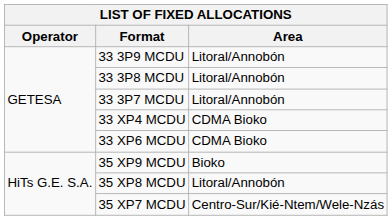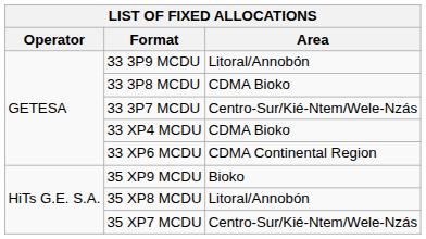33 3P8 MCDU | Area: Litoral/Annobón -> CDMA Bioko
33 3P7 MCDU | Area: Litoral/Annobón -> Centro-Sur/Kié-Ntem/Wele-Nzás
33 XP6 MCDU | Area: CDMA Bioko -> CDMA Continental Region
